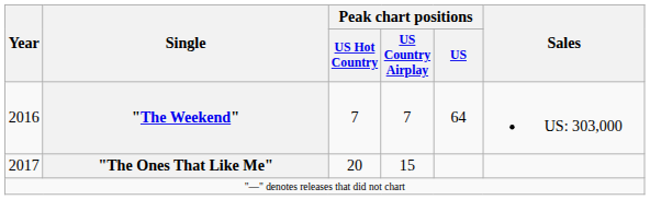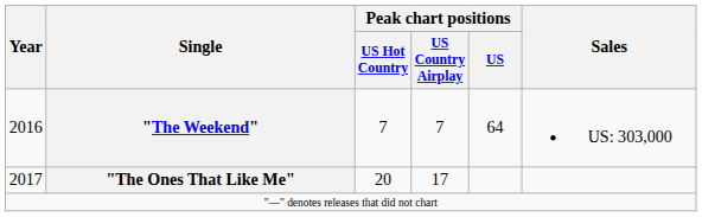"The Ones That Like Me" | Peak chart positions / US Country Airplay: 15 -> 17
